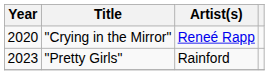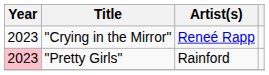"Crying in the Mirror" | Year: 2020 -> 2023
"Pretty Girls" | Year: no background -> pink background
